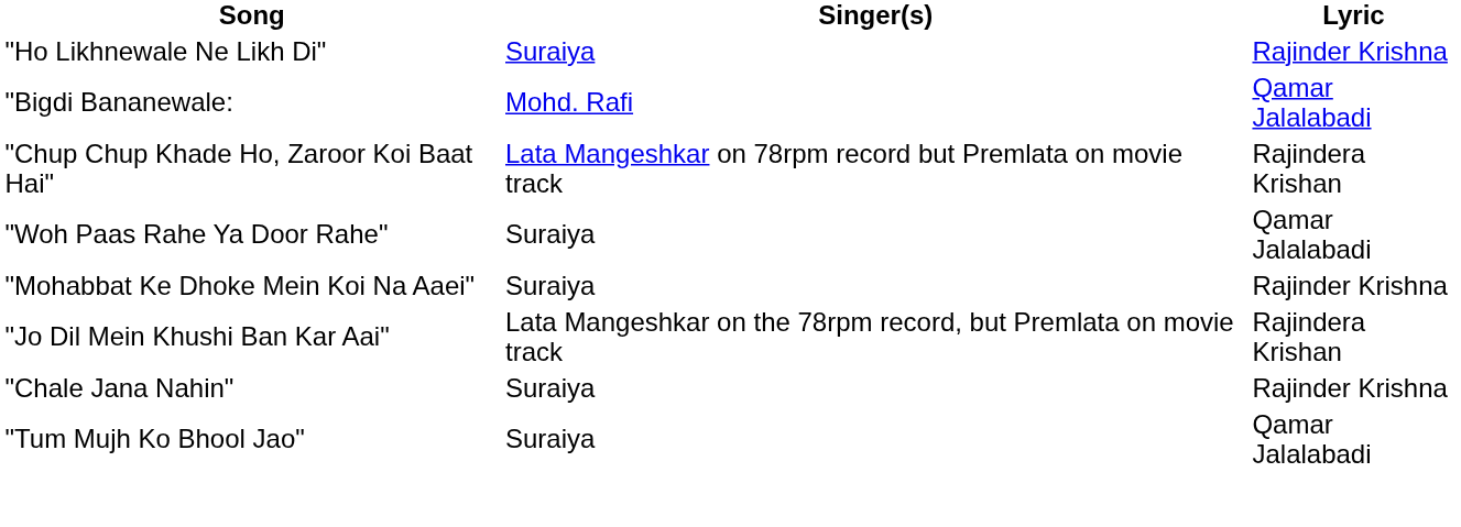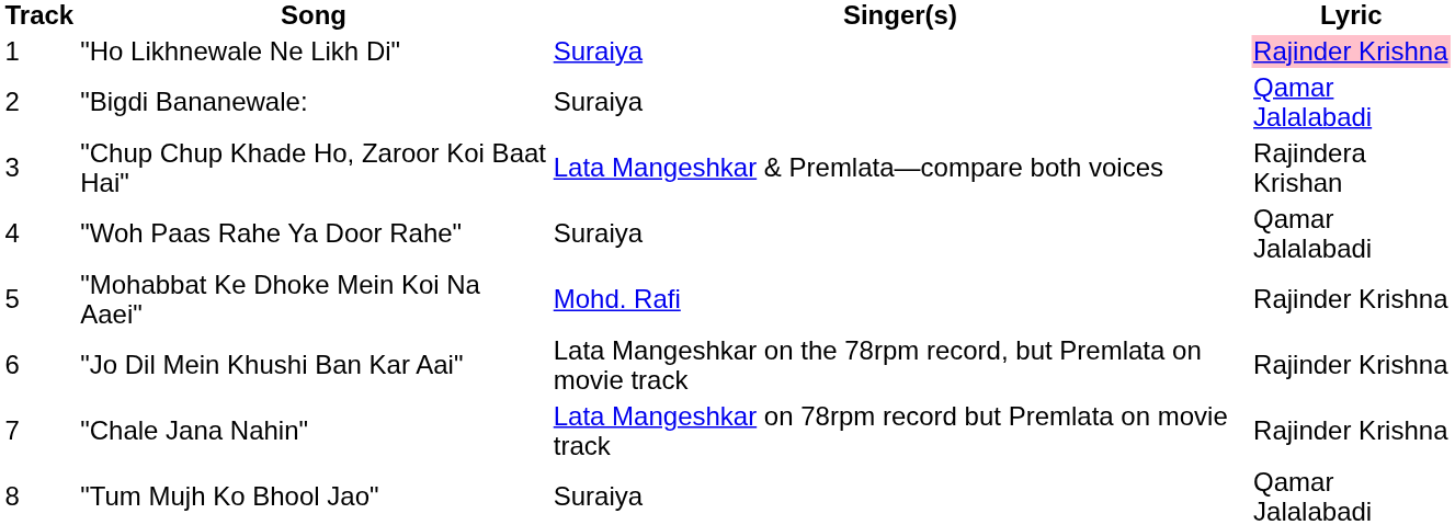+ column: Track | 1 | 2 | 3 | 4 | 5 | 6 | 7 | 8
"Ho Likhnewale Ne Likh Di" | Lyric: no background -> pink background
"Bigdi Bananewale: | Singer(s): Mohd. Rafi -> Suraiya
"Chup Chup Khade Ho, Zaroor Koi Baat Hai" | Singer(s): Lata Mangeshkar on 78rpm record but Premlata on movie track -> Lata Mangeshkar & Premlata—compare both voices
"Mohabbat Ke Dhoke Mein Koi Na Aaei" | Singer(s): Suraiya -> Mohd. Rafi
"Jo Dil Mein Khushi Ban Kar Aai" | Lyric: Rajindera Krishan -> Rajinder Krishna
"Chale Jana Nahin" | Singer(s): Suraiya -> Lata Mangeshkar on 78rpm record but Premlata on movie track
